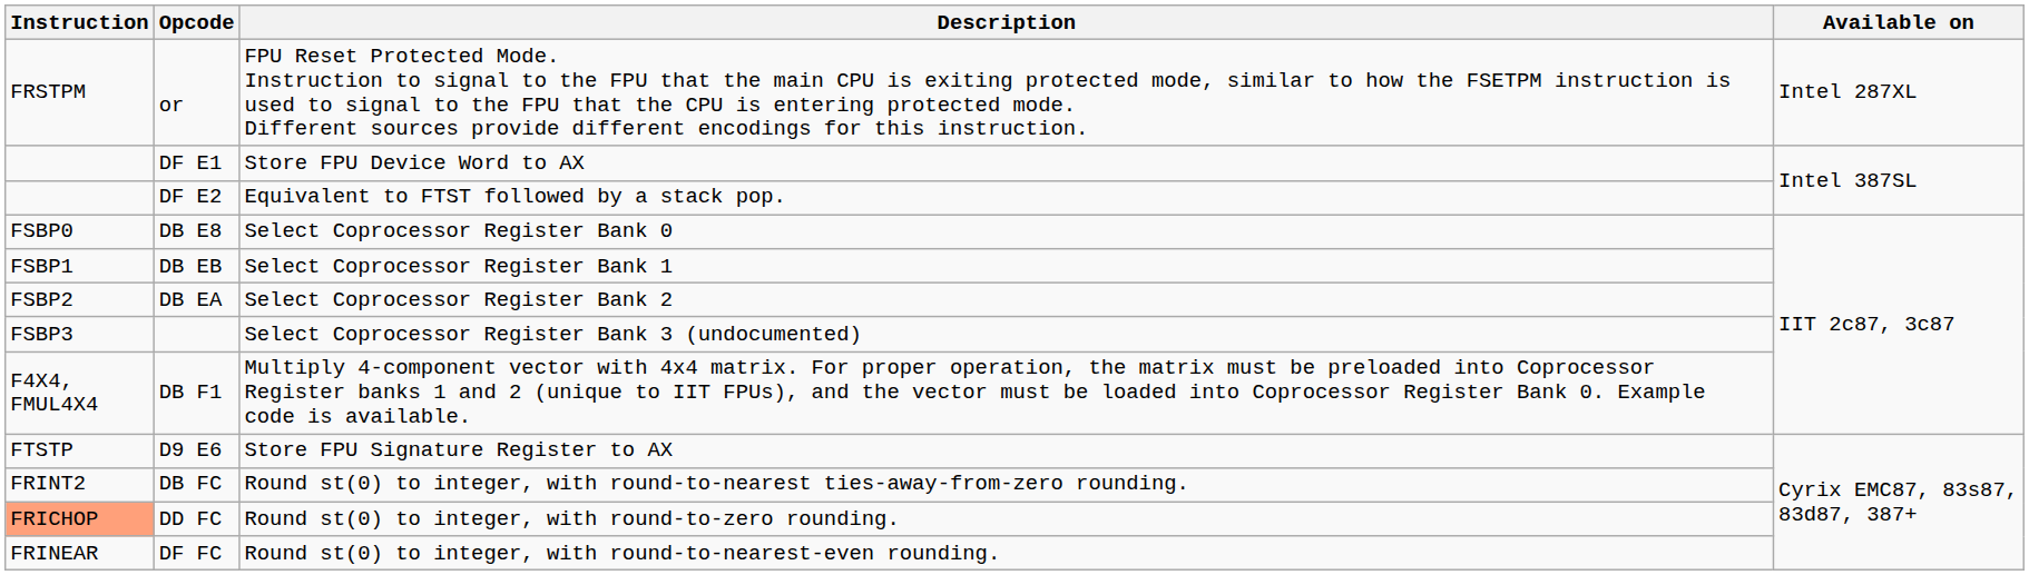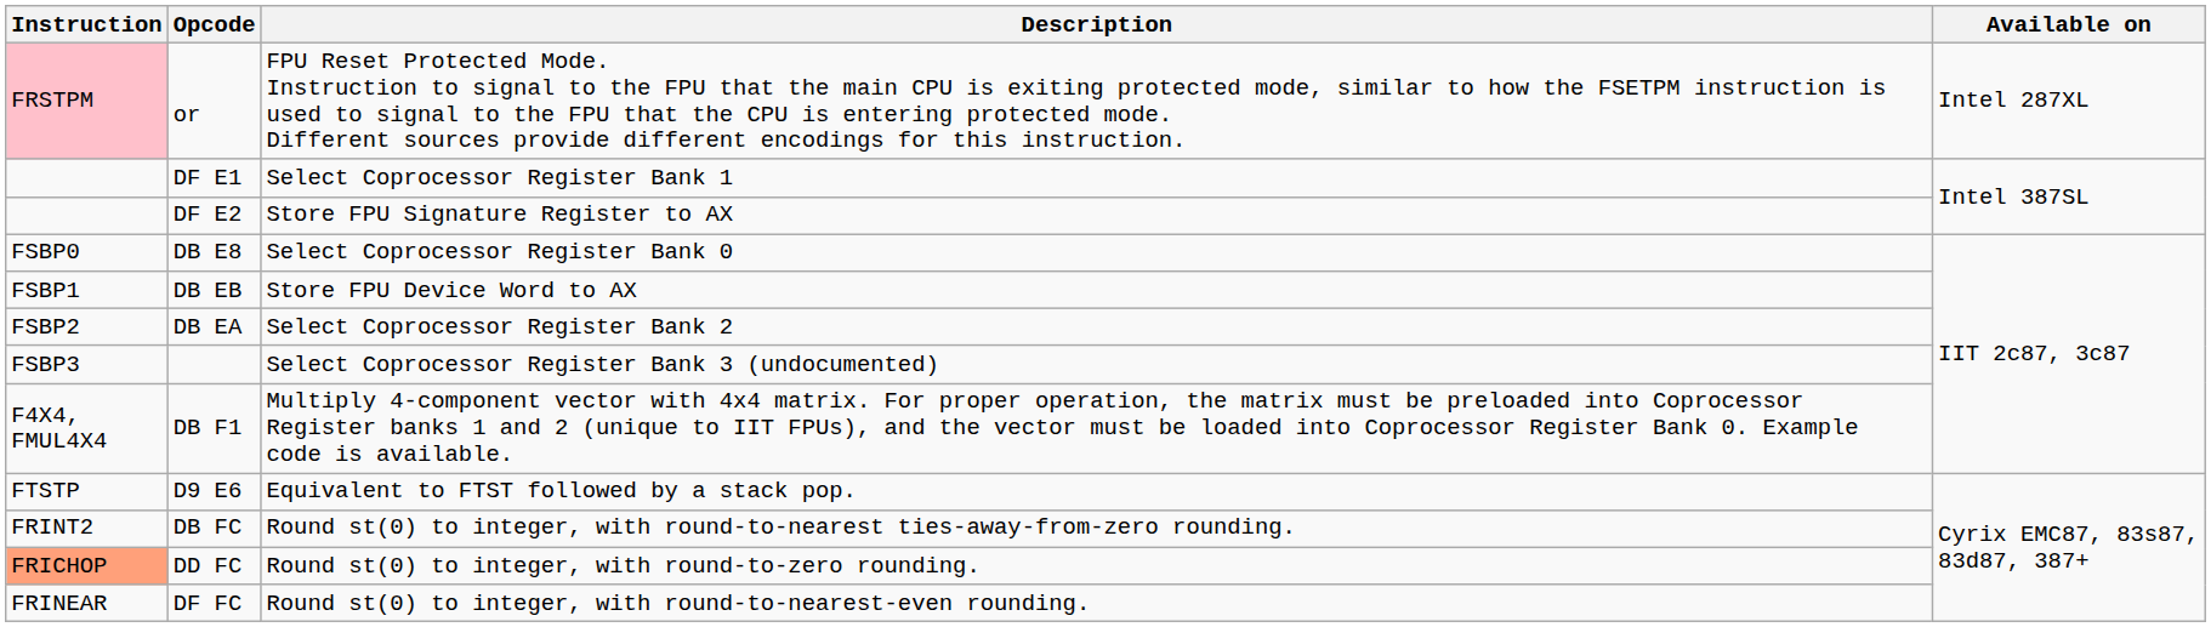or | Instruction: no background -> pink background
DF E1 | Description: Store FPU Device Word to AX -> Select Coprocessor Register Bank 1
DF E2 | Description: Equivalent to FTST followed by a stack pop. -> Store FPU Signature Register to AX
DB EB | Description: Select Coprocessor Register Bank 1 -> Store FPU Device Word to AX
D9 E6 | Description: Store FPU Signature Register to AX -> Equivalent to FTST followed by a stack pop.
